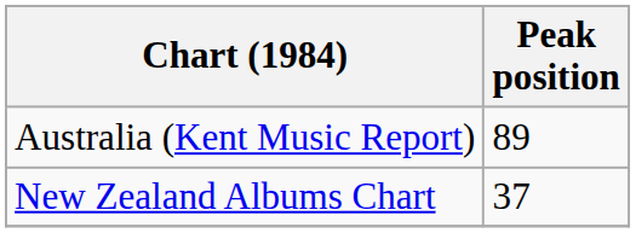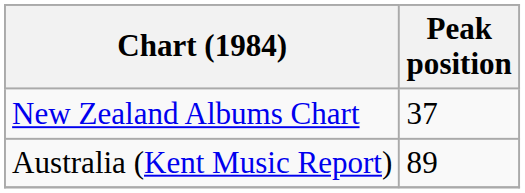rows swapped: Australia (Kent Music Report) <-> New Zealand Albums Chart
